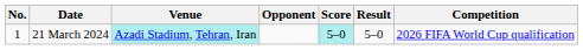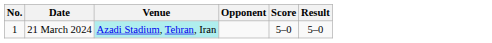- column: Competition | 2026 FIFA World Cup qualification
21 March 2024 | Score: paleturquoise background -> no background
